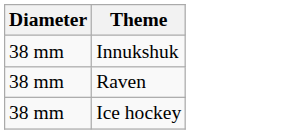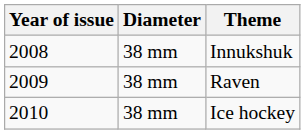+ column: Year of issue | 2008 | 2009 | 2010
